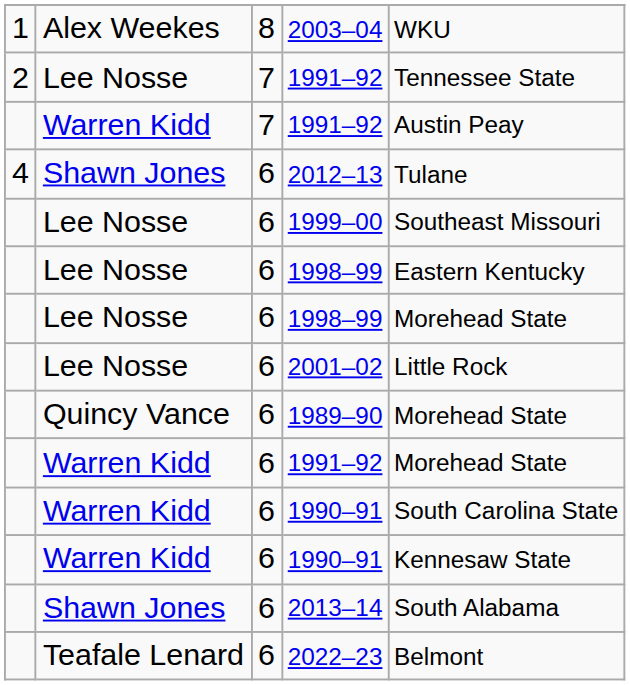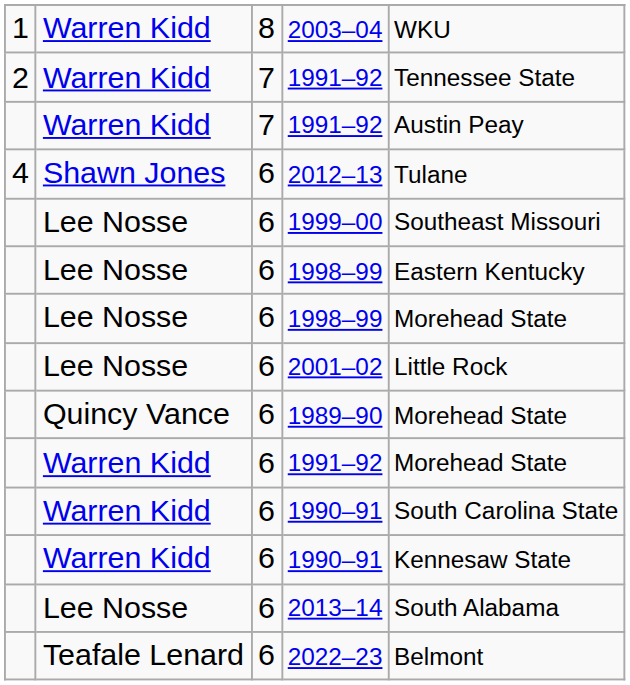2003–04 | column 2: Alex Weekes -> Warren Kidd
2 / 1991–92 | column 2: Lee Nosse -> Warren Kidd
2013–14 | column 2: Shawn Jones -> Lee Nosse
